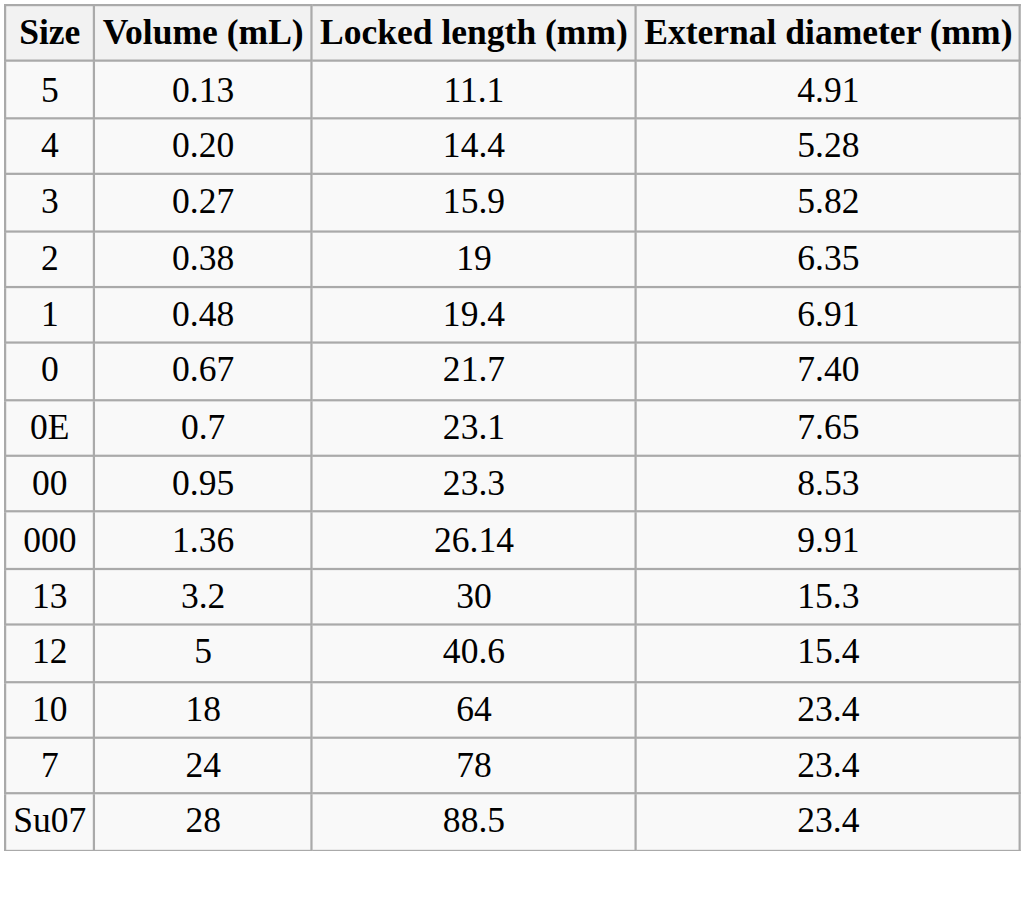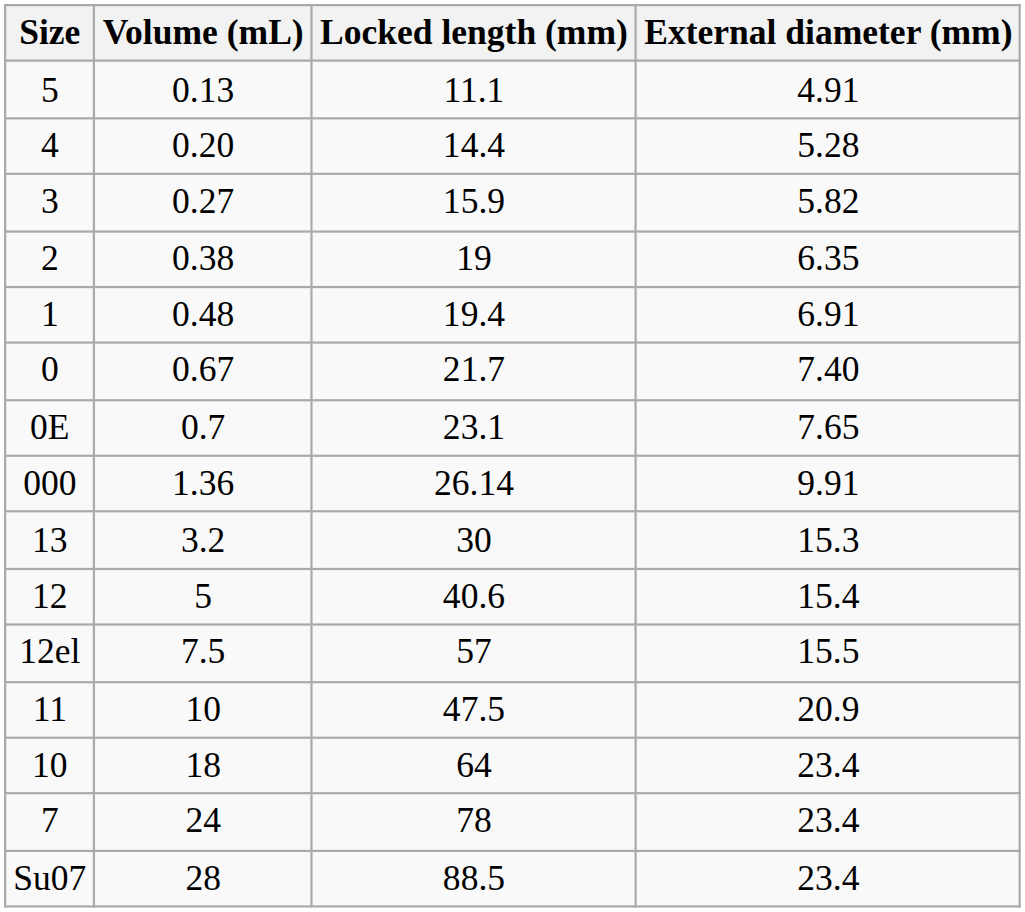- row: 00 | 0.95 | 23.3 | 8.53
+ row: 12el | 7.5 | 57 | 15.5
+ row: 11 | 10 | 47.5 | 20.9
